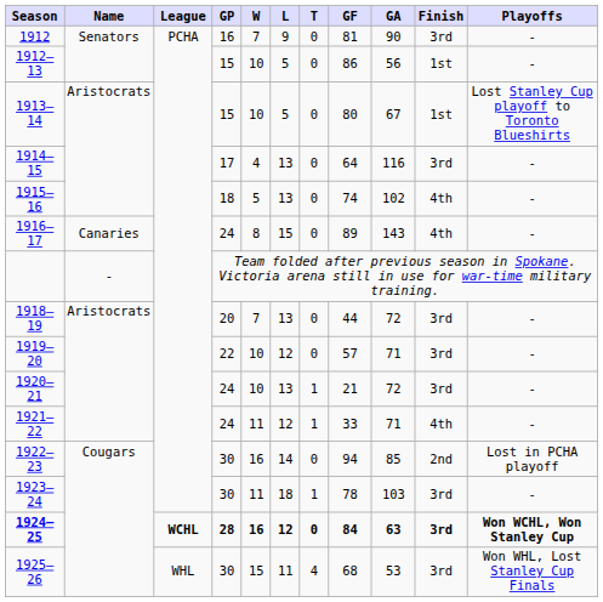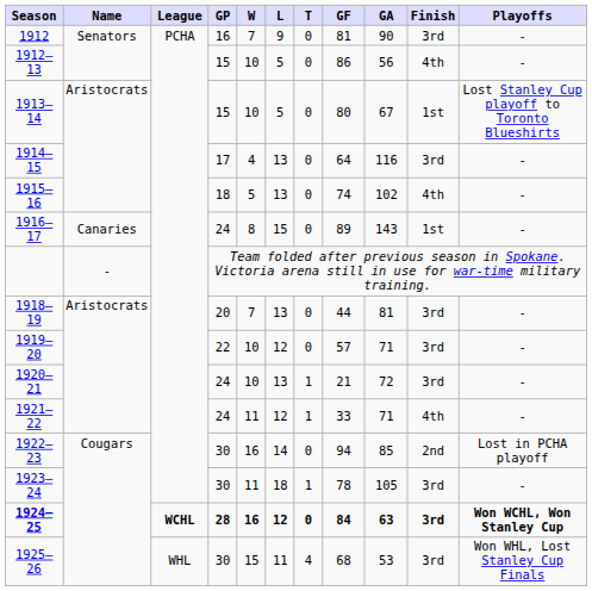1912–13 | Finish: 1st -> 4th
1916–17 | Finish: 4th -> 1st
1918–19 | GA: 72 -> 81
1923–24 | GA: 103 -> 105
